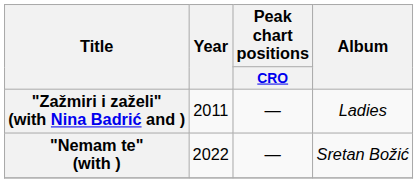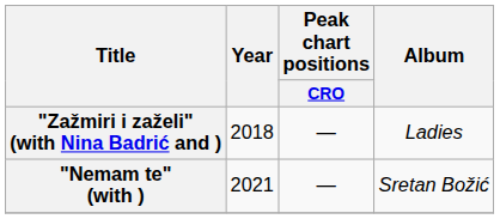"Zažmiri i zaželi" (with Nina Badrić and ) | Year: 2011 -> 2018
"Nemam te" (with ) | Year: 2022 -> 2021
